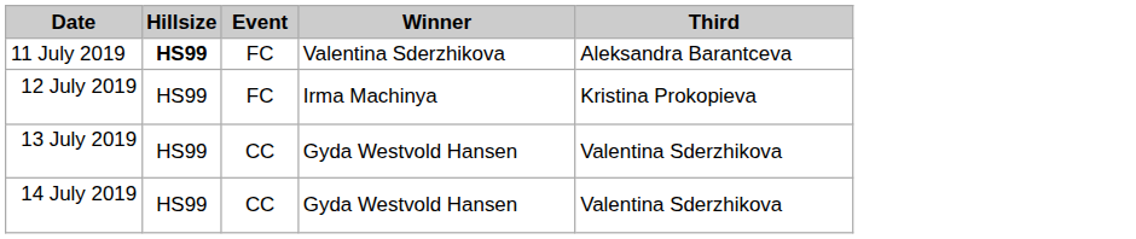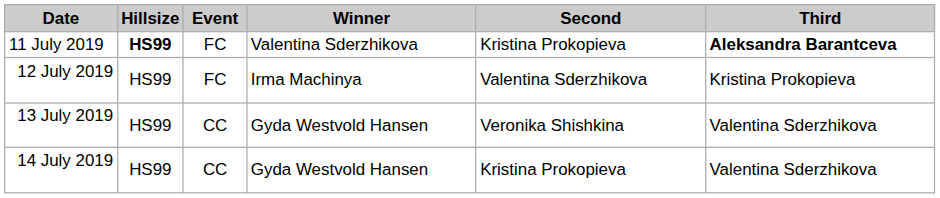+ column: Second | Kristina Prokopieva | Valentina Sderzhikova | Veronika Shishkina | Kristina Prokopieva
11 July 2019 | Third: normal -> bold
